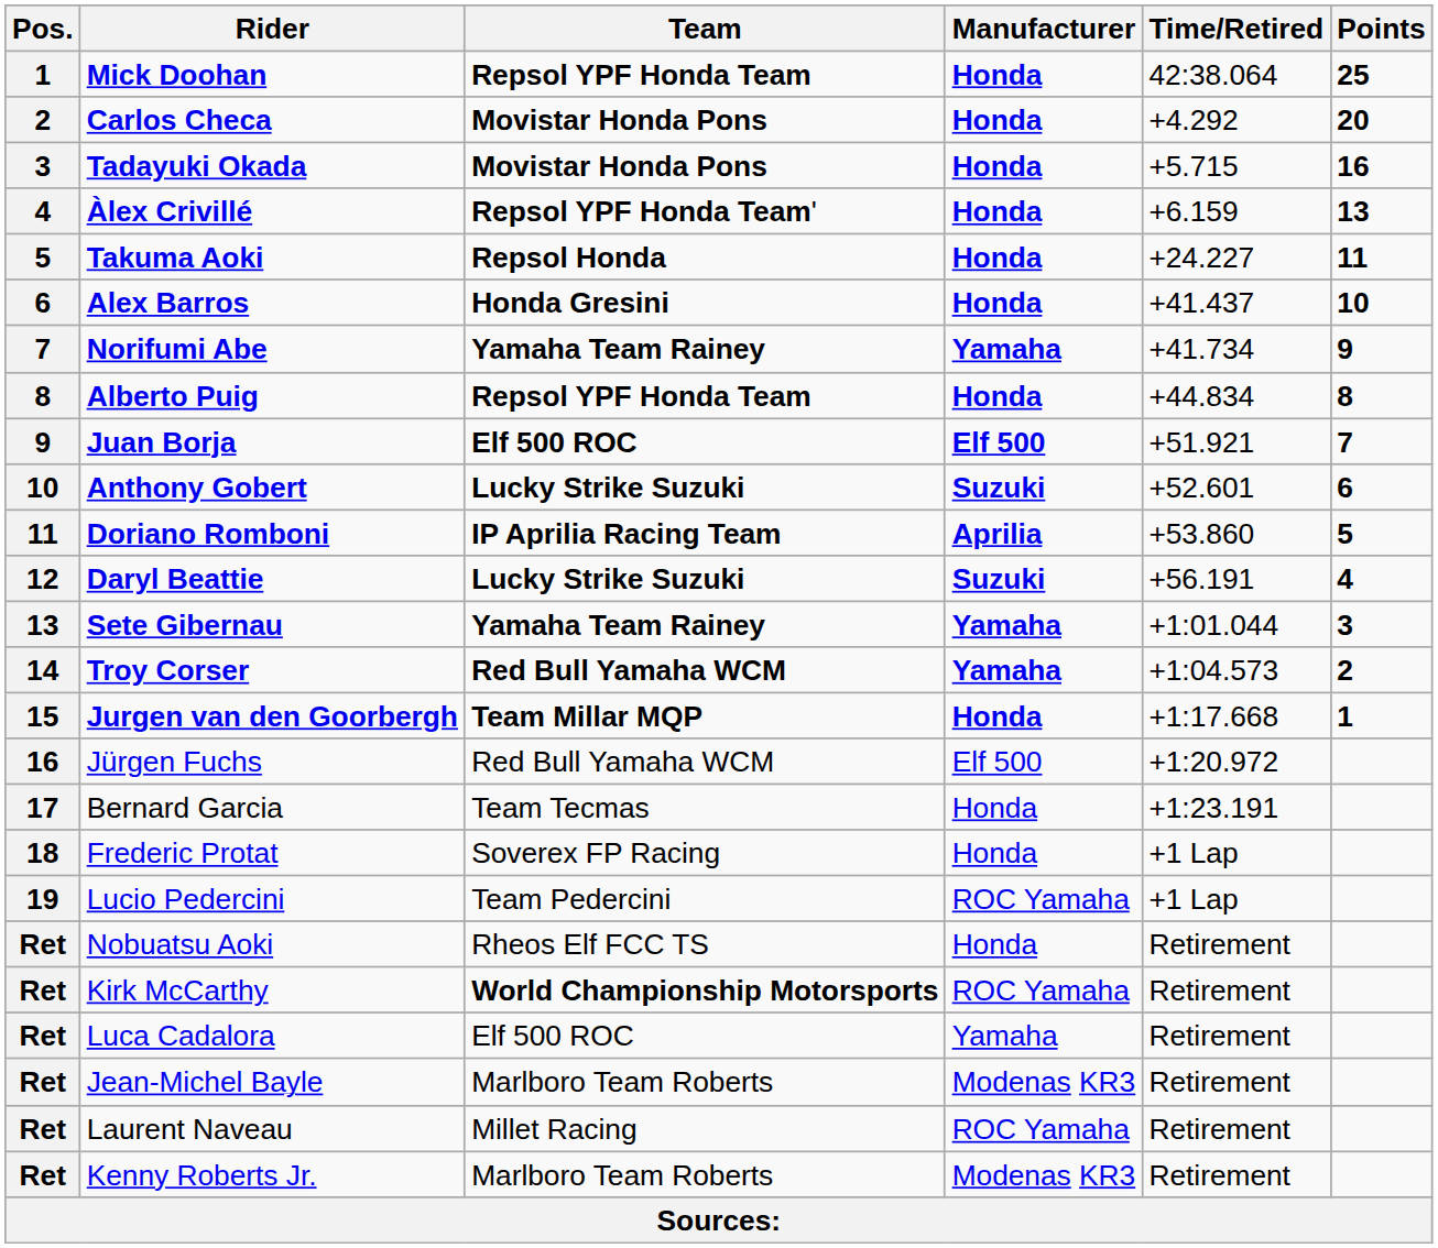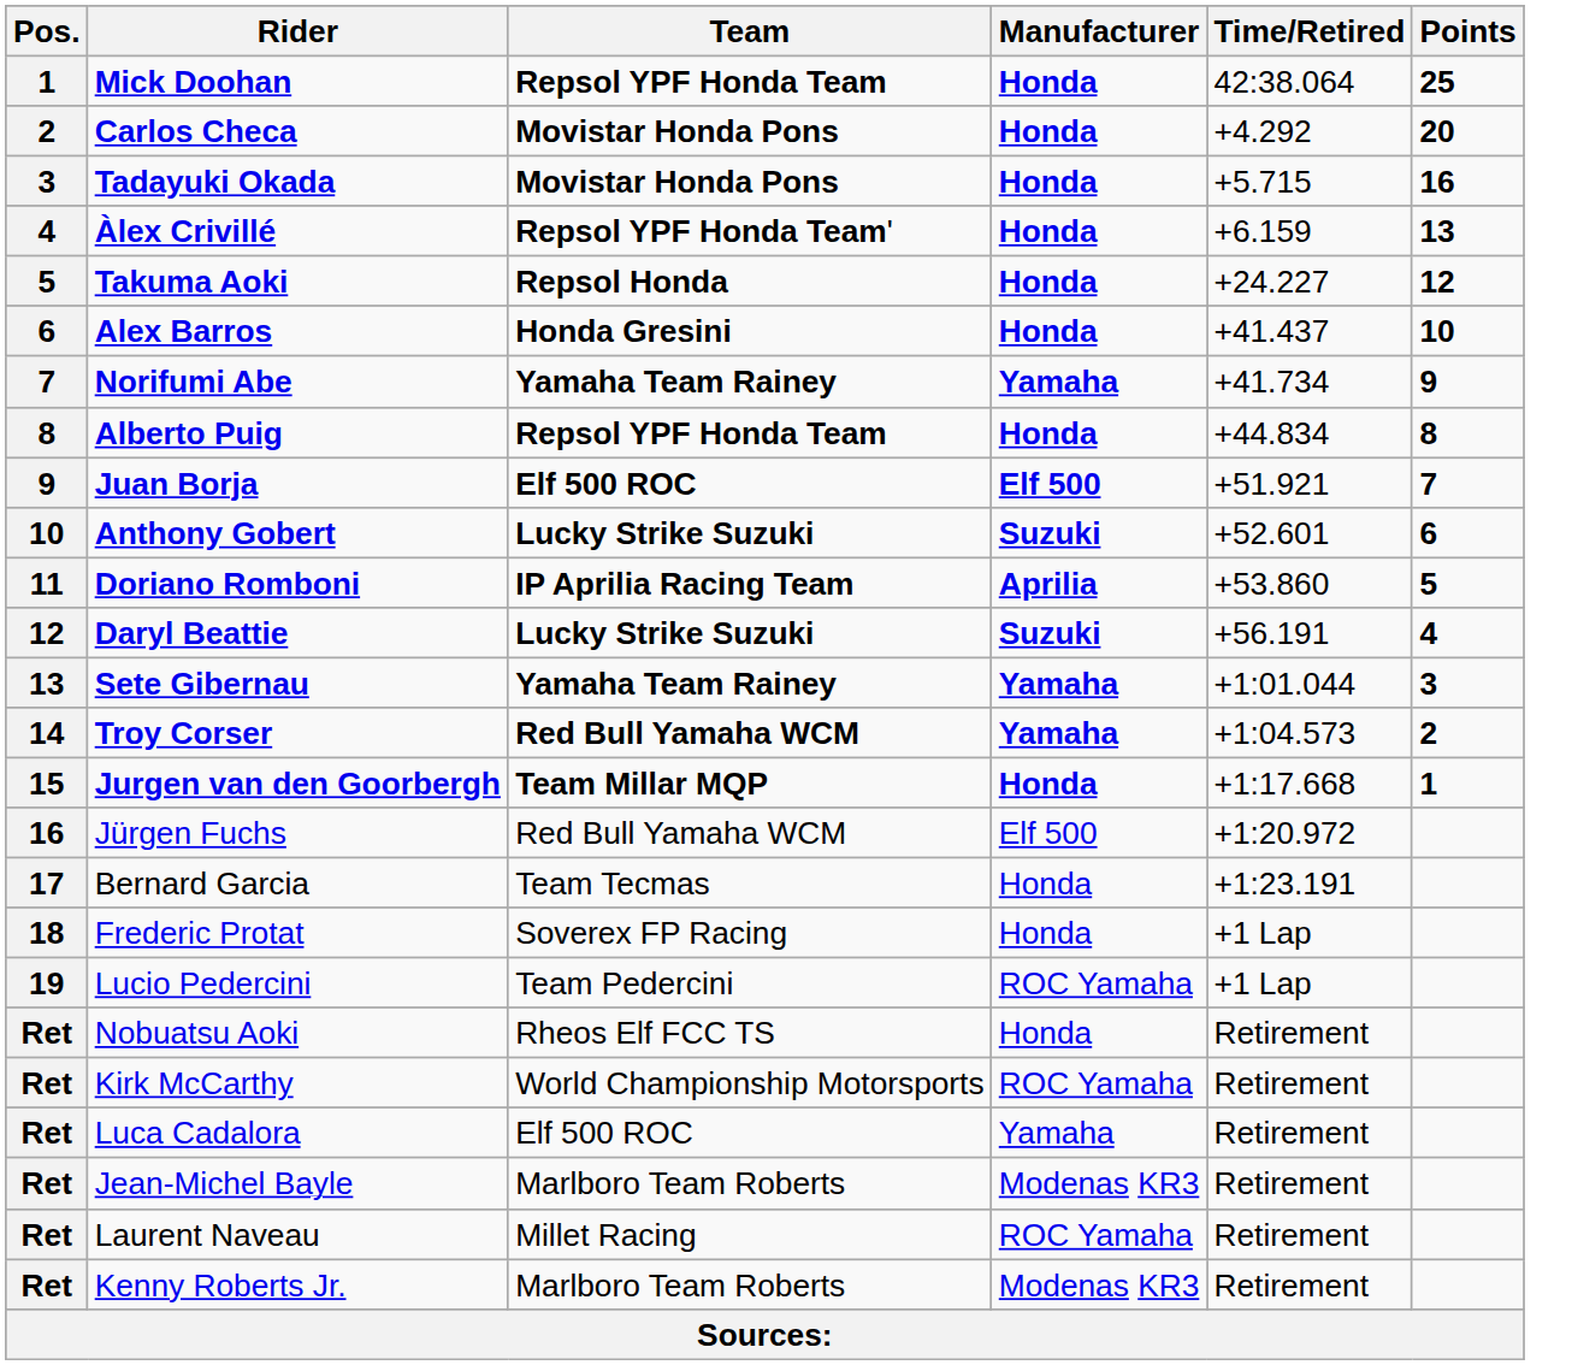Takuma Aoki | Points: 11 -> 12
Kirk McCarthy | Team: bold -> normal
